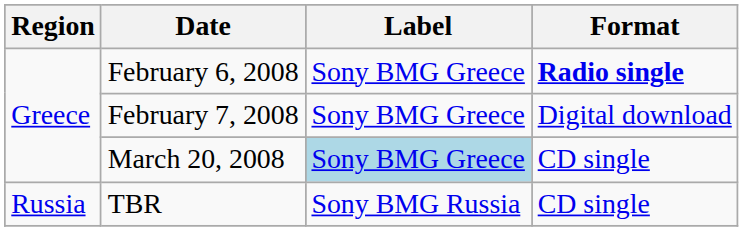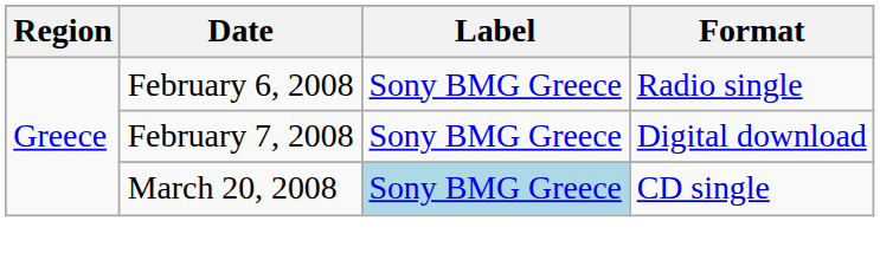February 6, 2008 | Format: bold -> normal
- row: Russia | TBR | Sony BMG Russia | CD single
